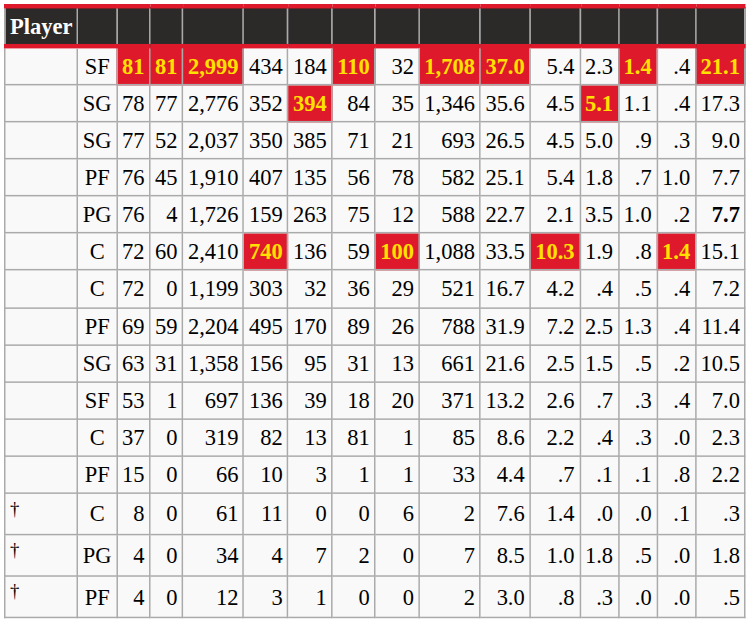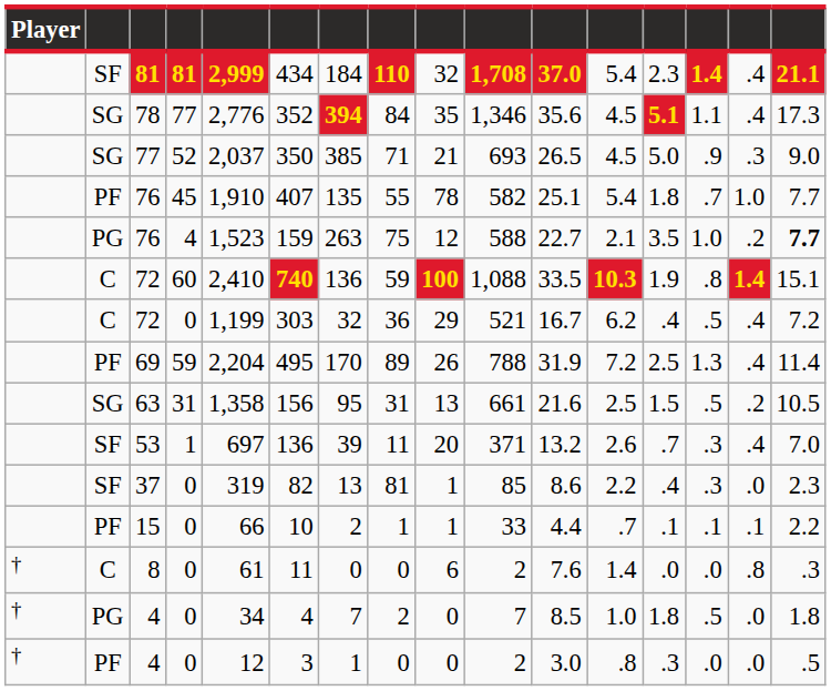76 / 45 | column 8: 56 -> 55
76 / 4 | column 5: 1,726 -> 1,523
72 / 0 | column 12: 4.2 -> 6.2
53 | column 8: 18 -> 11
37 | column 2: C -> SF
15 | column 7: 3 -> 2
15 | column 15: .8 -> .1
8 | column 15: .1 -> .8
